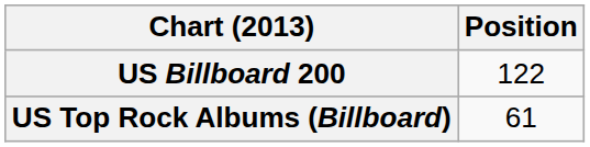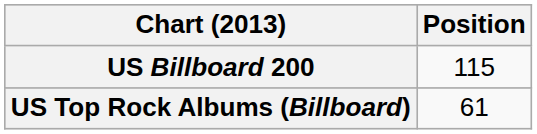US Billboard 200 | Position: 122 -> 115
